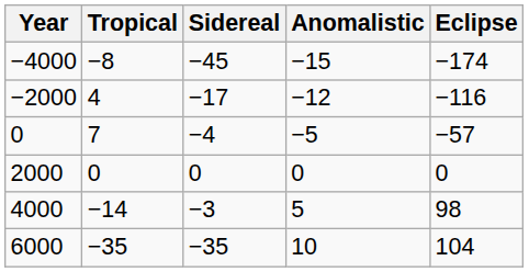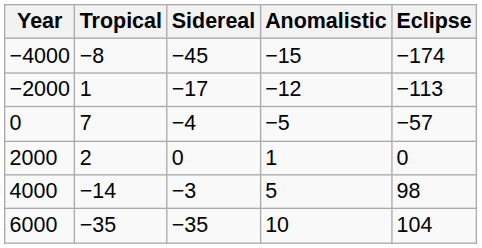−2000 | Tropical: 4 -> 1
−2000 | Eclipse: −116 -> −113
2000 | Tropical: 0 -> 2
2000 | Anomalistic: 0 -> 1
